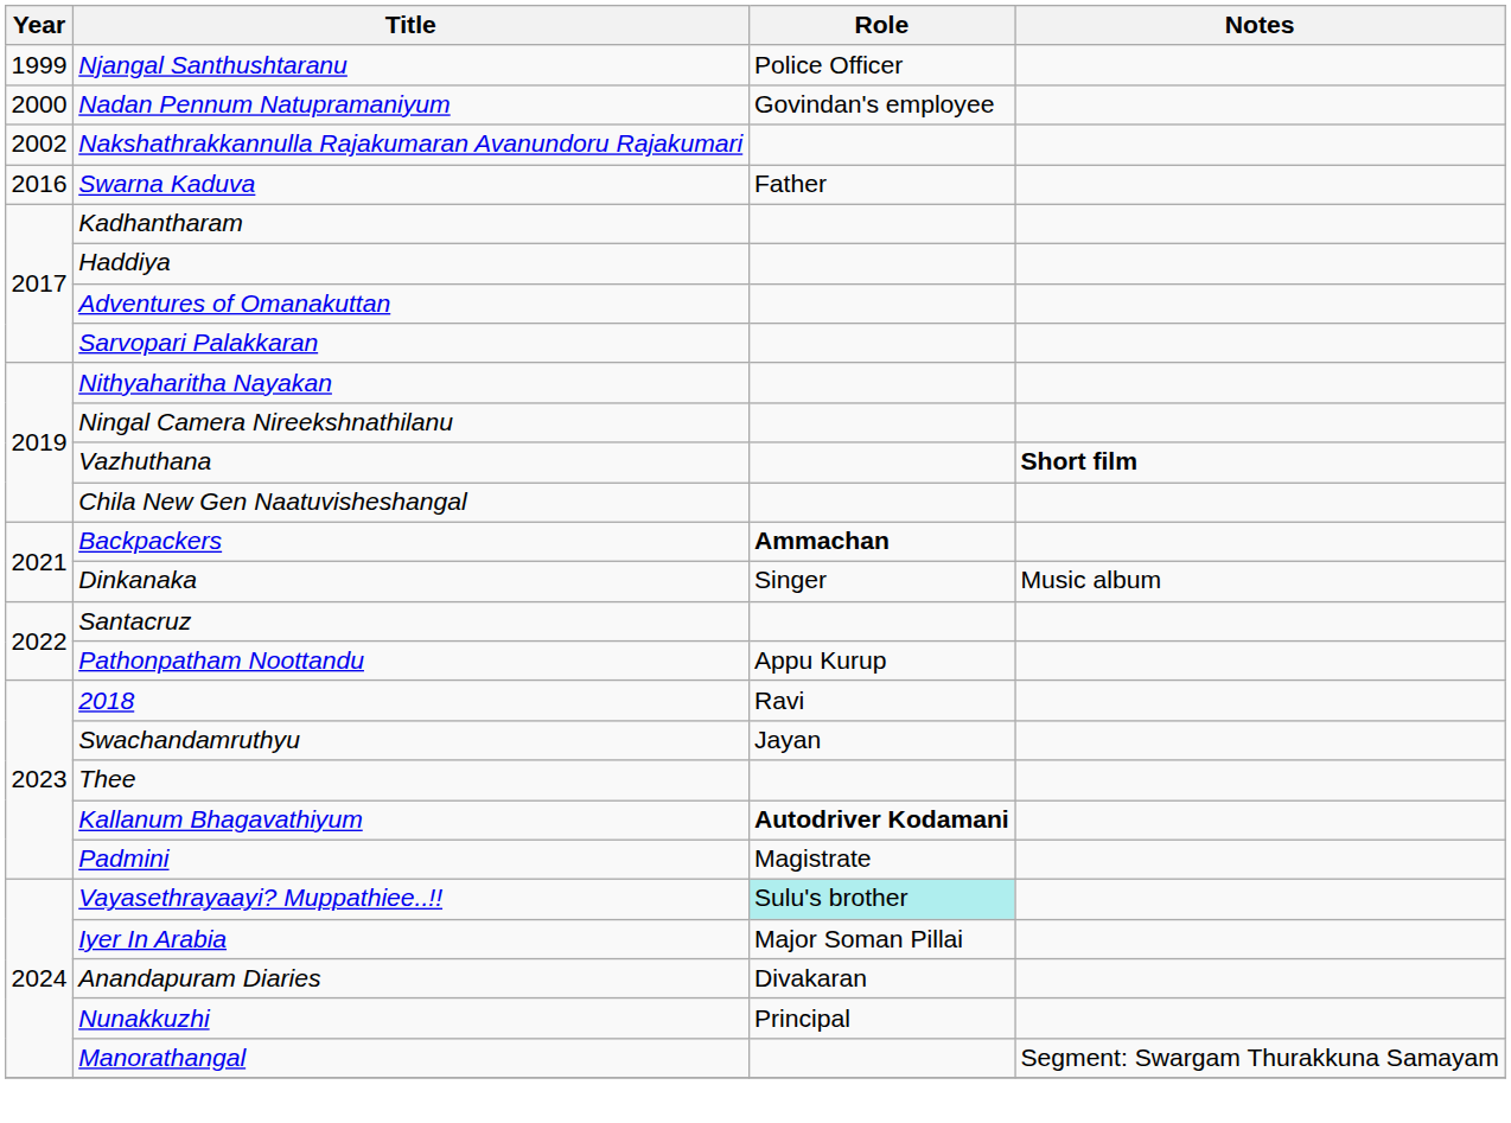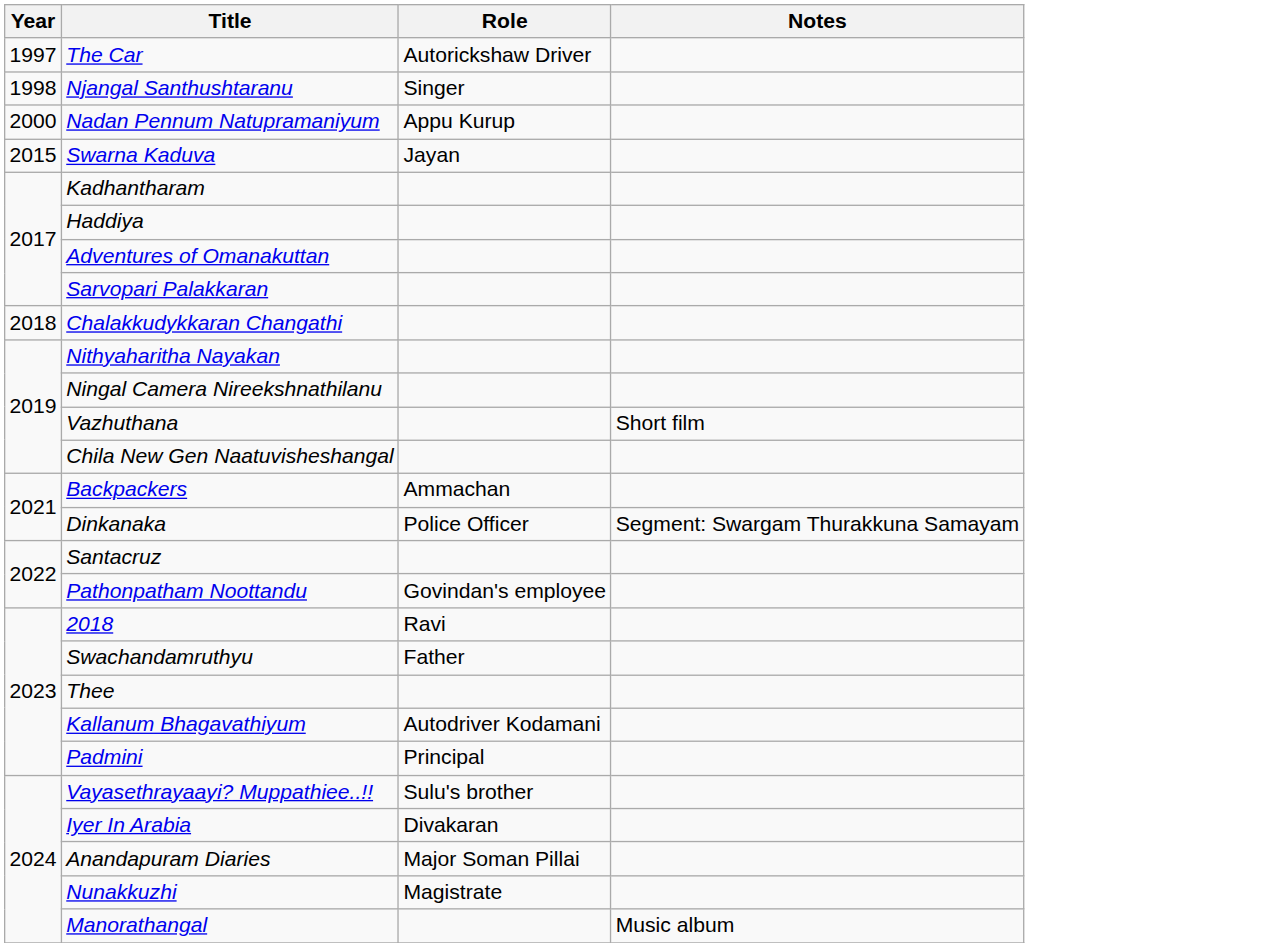+ row: 1997 | The Car | Autorickshaw Driver
Njangal Santhushtaranu | Year: 1999 -> 1998
Njangal Santhushtaranu | Role: Police Officer -> Singer
Nadan Pennum Natupramaniyum | Role: Govindan's employee -> Appu Kurup
- row: 2002 | Nakshathrakkannulla Rajakumaran Avanundoru Rajakumari
Swarna Kaduva | Year: 2016 -> 2015
Swarna Kaduva | Role: Father -> Jayan
+ row: 2018 | Chalakkudykkaran Changathi
Vazhuthana | Notes: bold -> normal
Backpackers | Role: bold -> normal
Dinkanaka | Role: Singer -> Police Officer
Dinkanaka | Notes: Music album -> Segment: Swargam Thurakkuna Samayam
Pathonpatham Noottandu | Role: Appu Kurup -> Govindan's employee
Swachandamruthyu | Role: Jayan -> Father
Kallanum Bhagavathiyum | Role: bold -> normal
Padmini | Role: Magistrate -> Principal
Vayasethrayaayi? Muppathiee..!! | Role: paleturquoise background -> no background
Iyer In Arabia | Role: Major Soman Pillai -> Divakaran
Anandapuram Diaries | Role: Divakaran -> Major Soman Pillai
Nunakkuzhi | Role: Principal -> Magistrate
Manorathangal | Notes: Segment: Swargam Thurakkuna Samayam -> Music album
